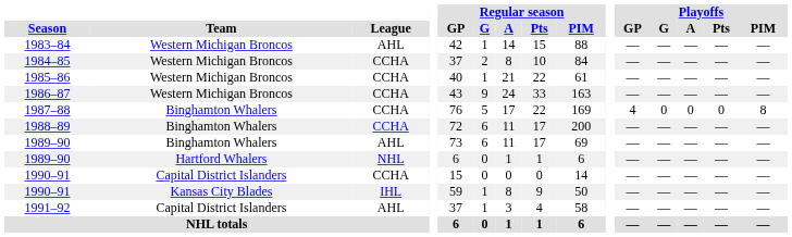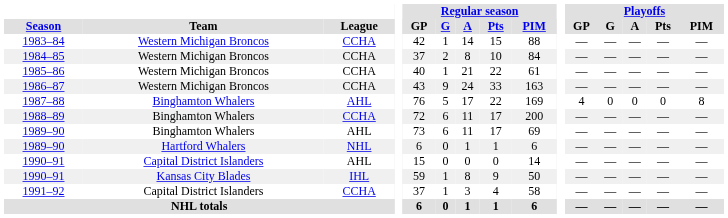1983–84 | League: AHL -> CCHA
1987–88 | League: CCHA -> AHL
1990–91 / Capital District Islanders | League: CCHA -> AHL
1991–92 | League: AHL -> CCHA
